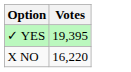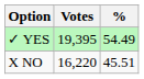+ column: % | 54.49 | 45.51
